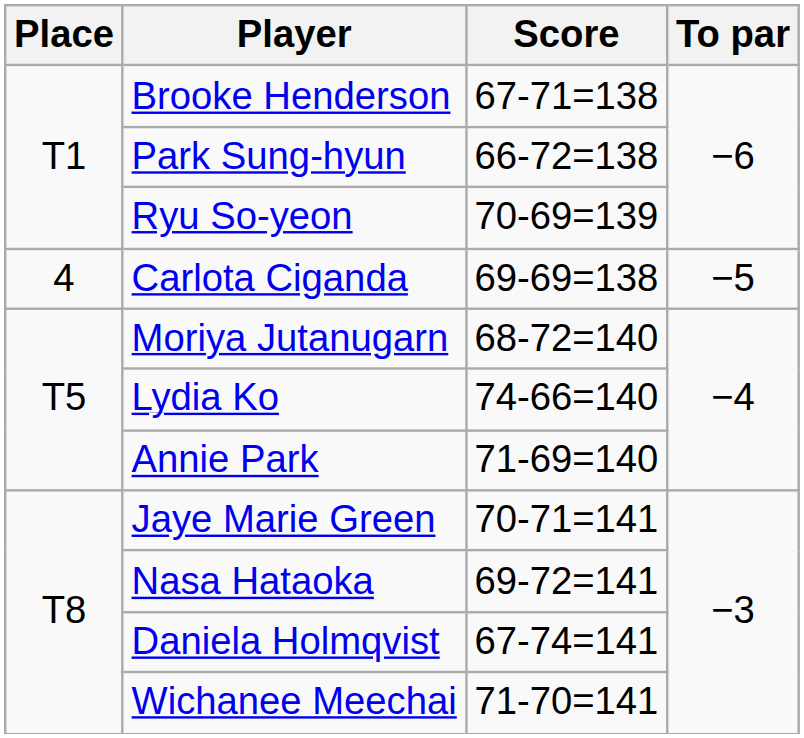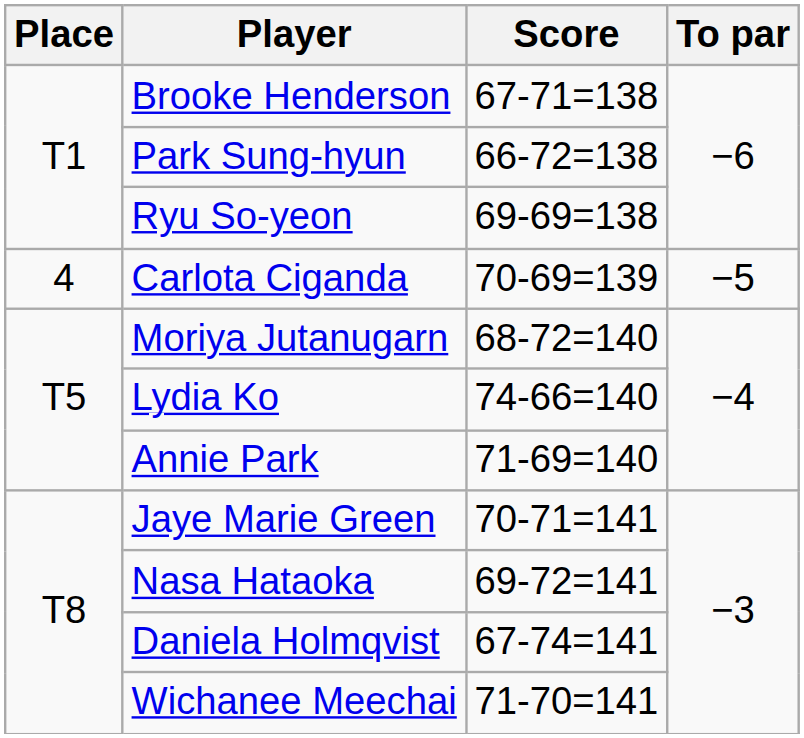Ryu So-yeon | Score: 70-69=139 -> 69-69=138
Carlota Ciganda | Score: 69-69=138 -> 70-69=139
